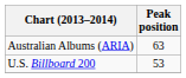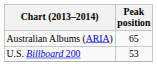Australian Albums (ARIA) | Peak position: 63 -> 65
